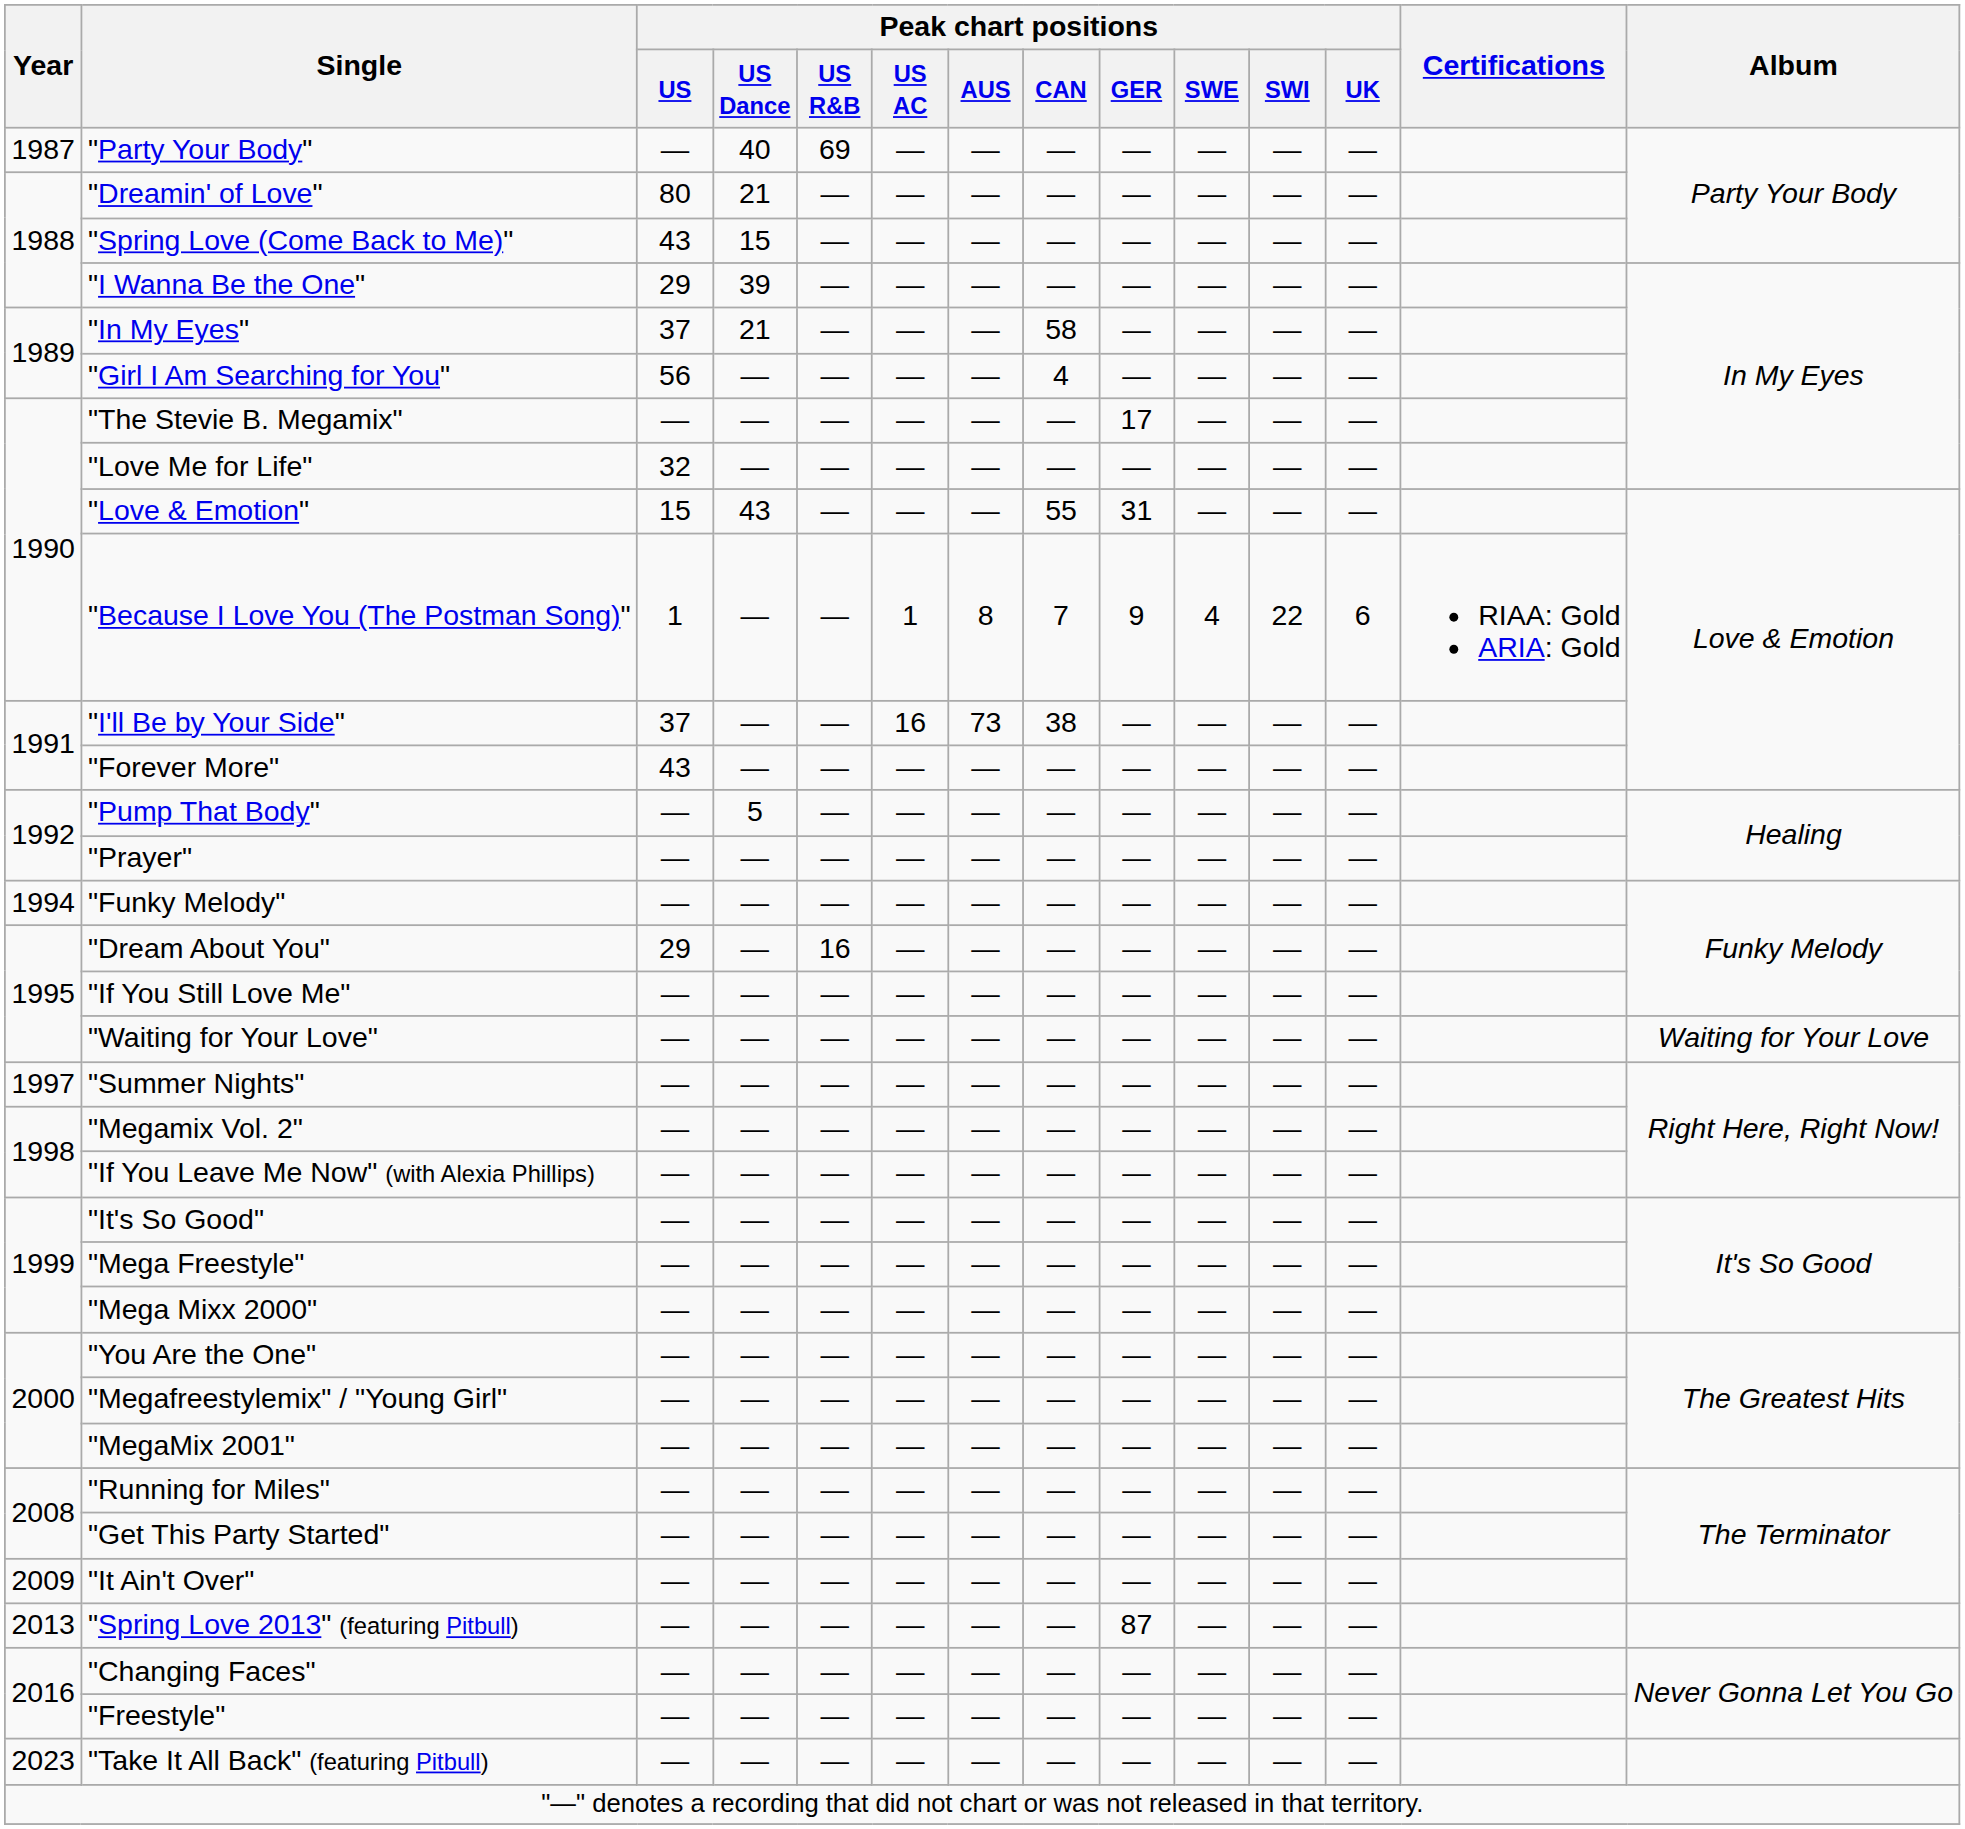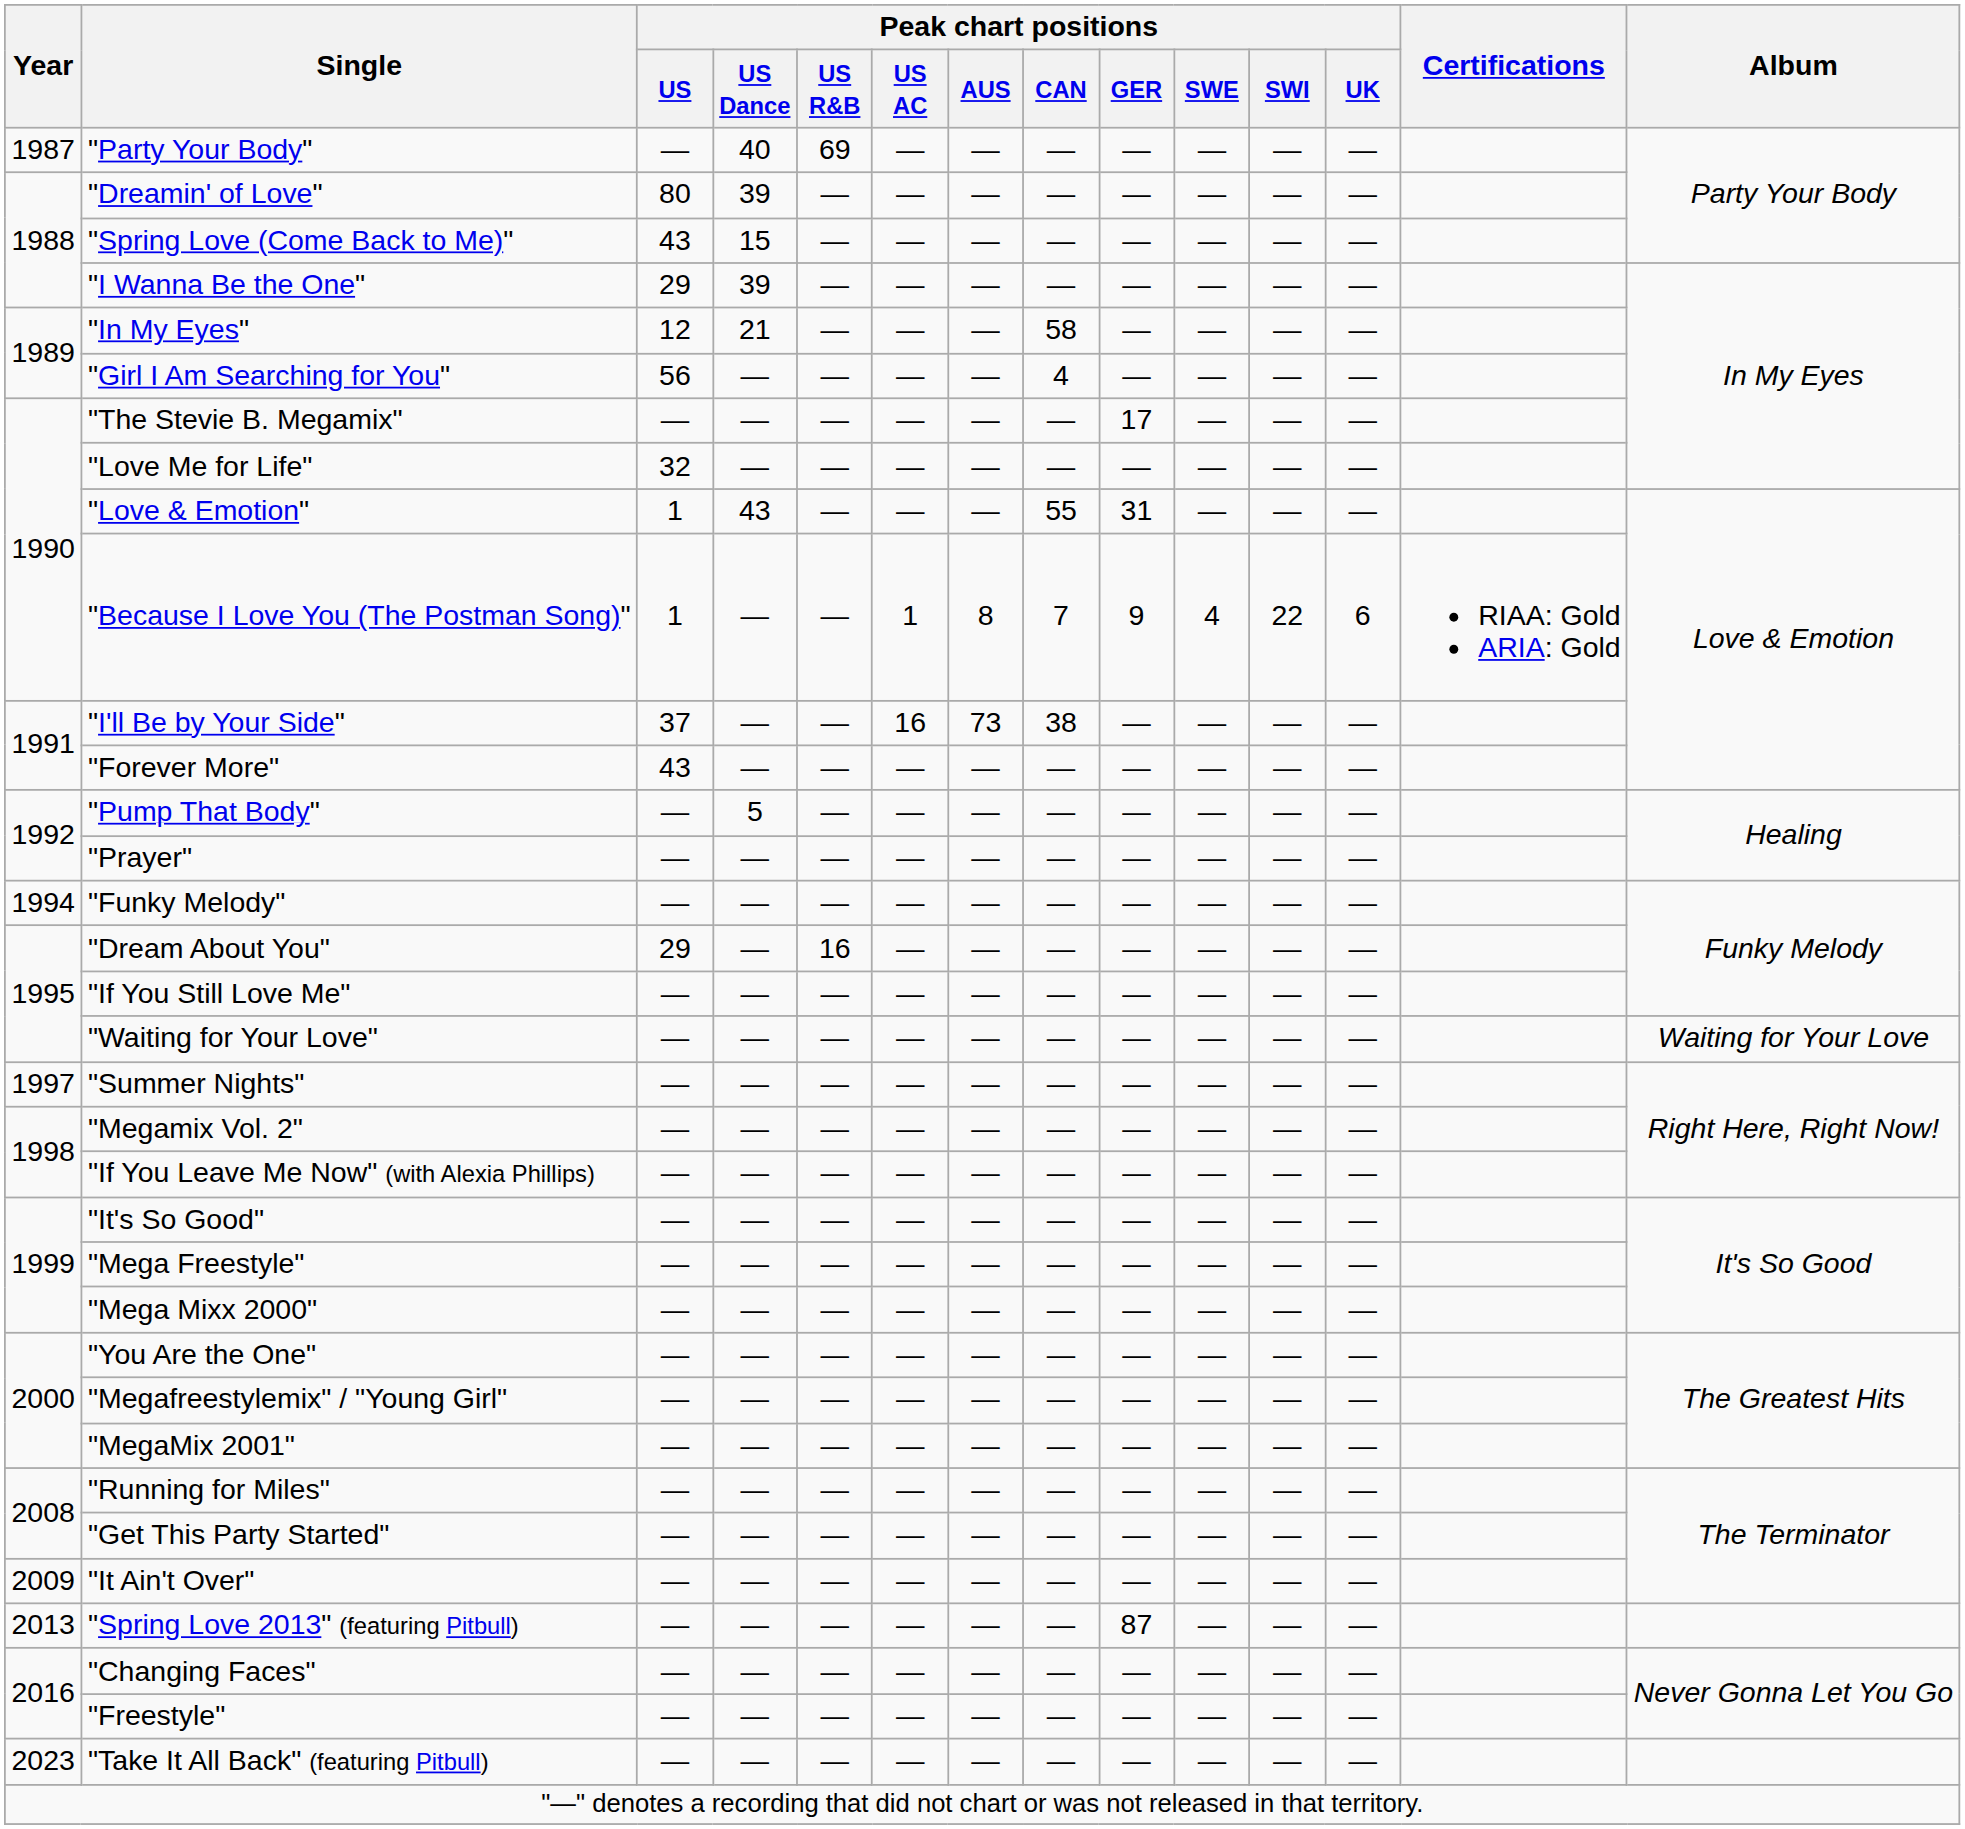"Dreamin' of Love" | Peak chart positions / US Dance: 21 -> 39
"In My Eyes" | Peak chart positions / US: 37 -> 12
"Love & Emotion" | Peak chart positions / US: 15 -> 1
